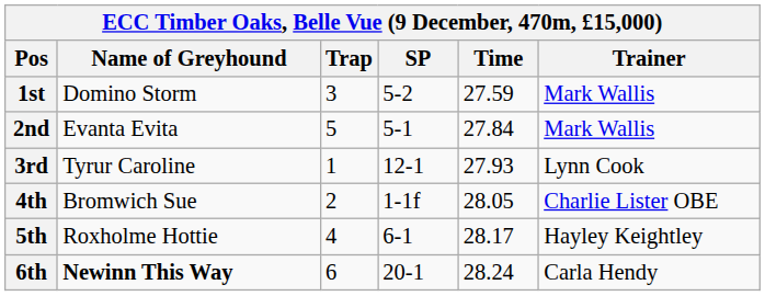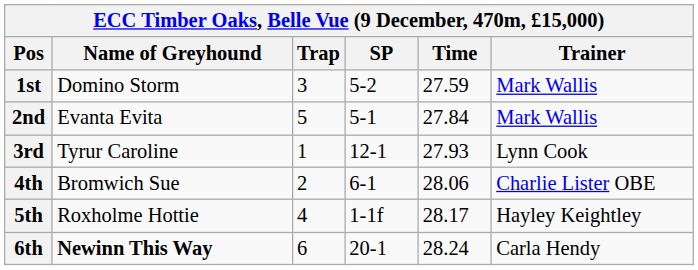4th | SP: 1-1f -> 6-1
4th | Time: 28.05 -> 28.06
5th | SP: 6-1 -> 1-1f
